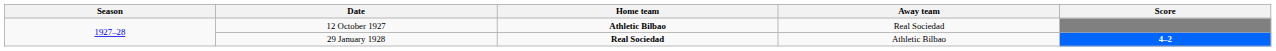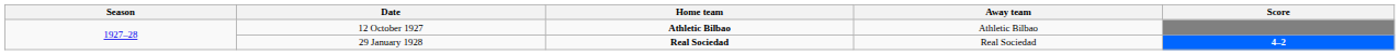12 October 1927 | Away team: Real Sociedad -> Athletic Bilbao
29 January 1928 | Away team: Athletic Bilbao -> Real Sociedad
